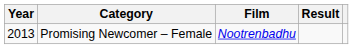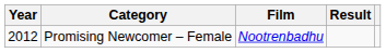Promising Newcomer – Female | Year: 2013 -> 2012
